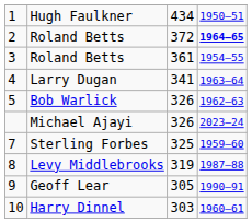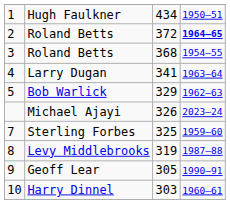3 / Roland Betts | column 3: 361 -> 368
Bob Warlick | column 3: 326 -> 329
